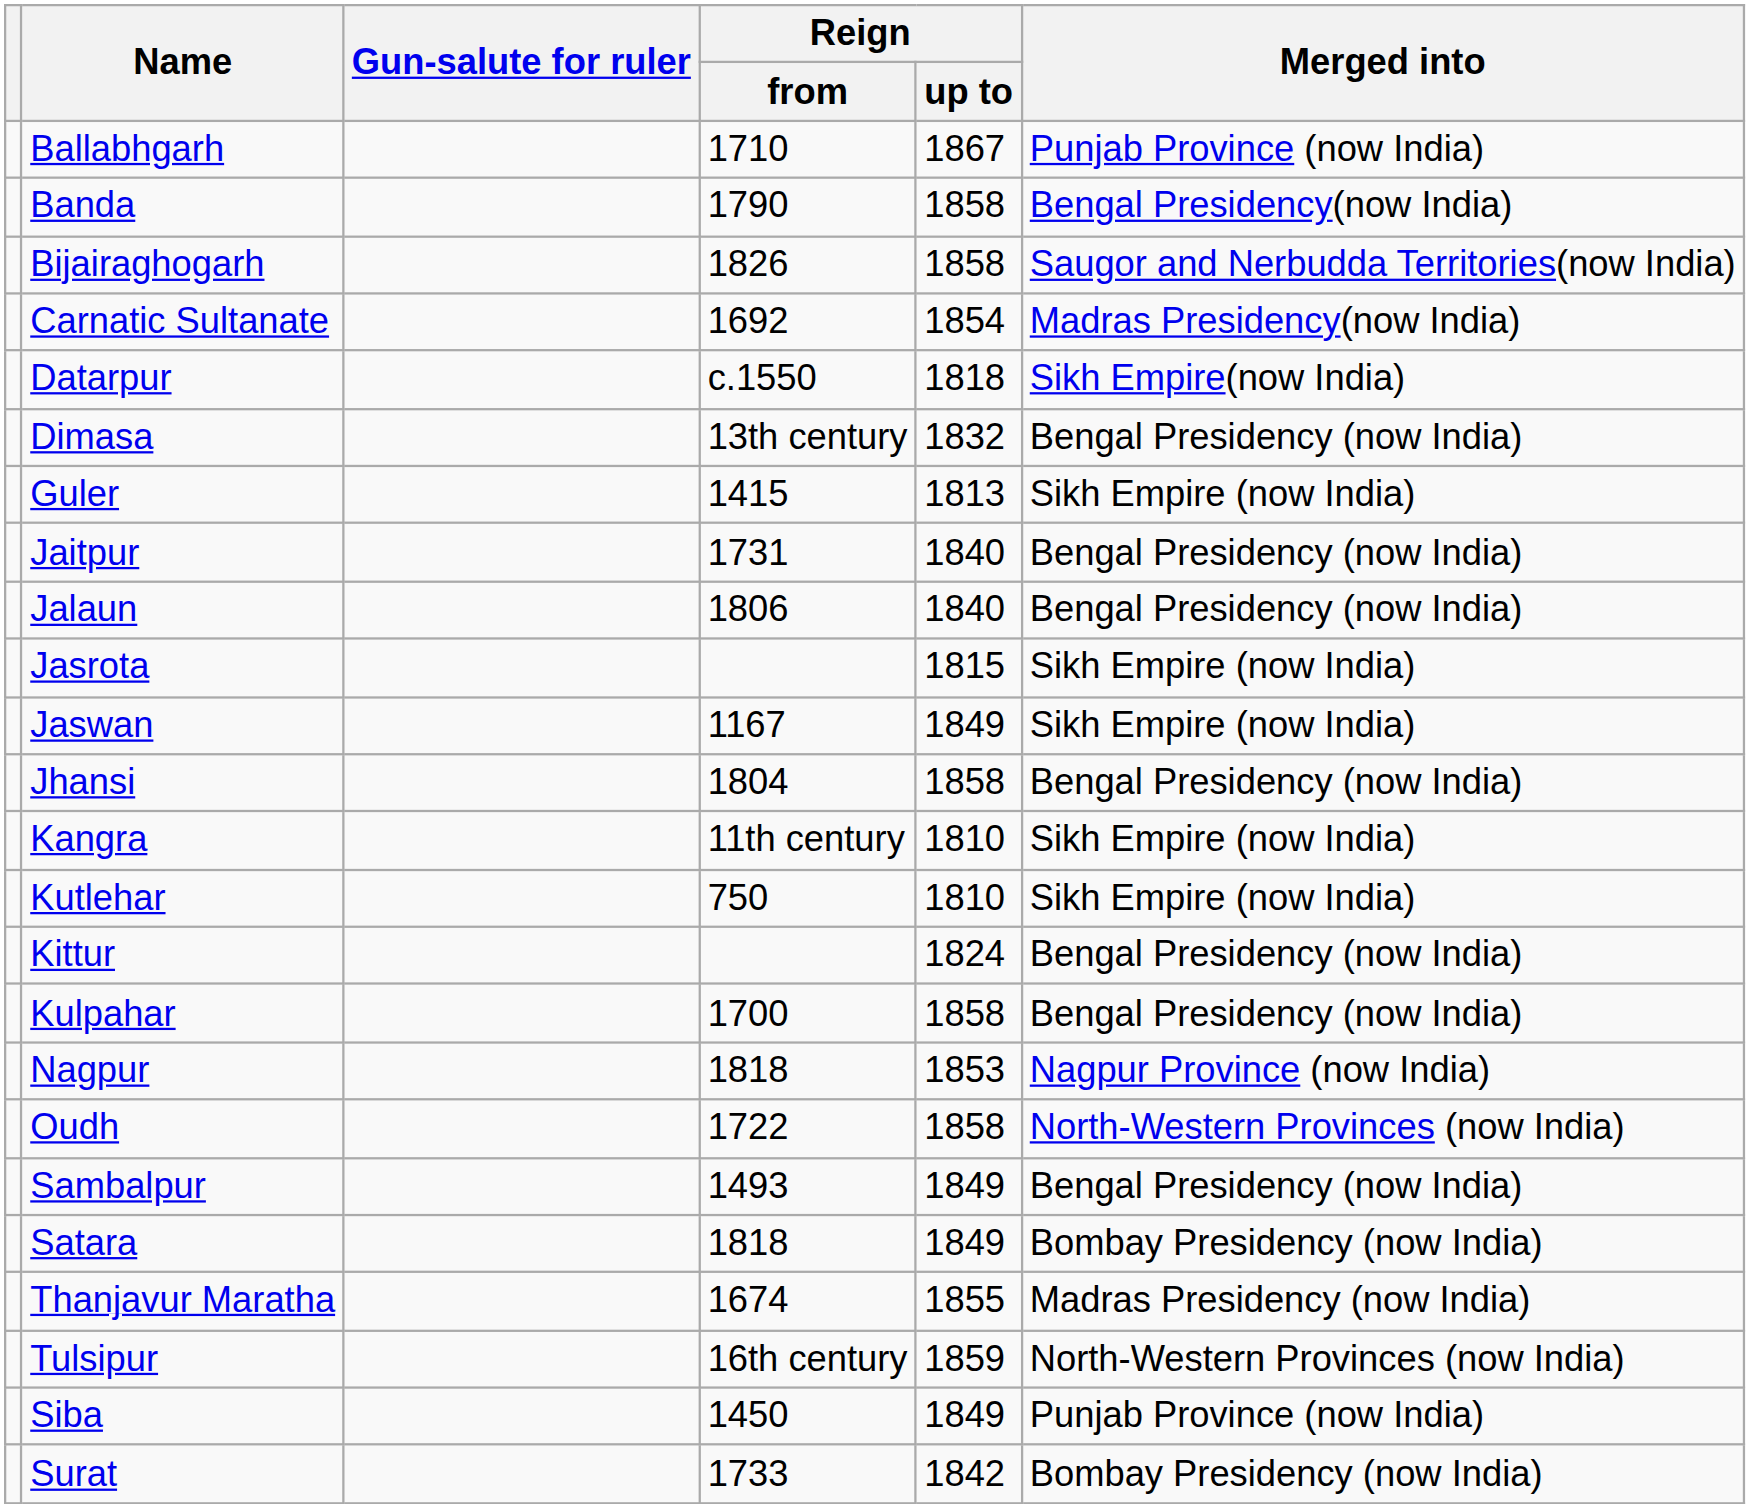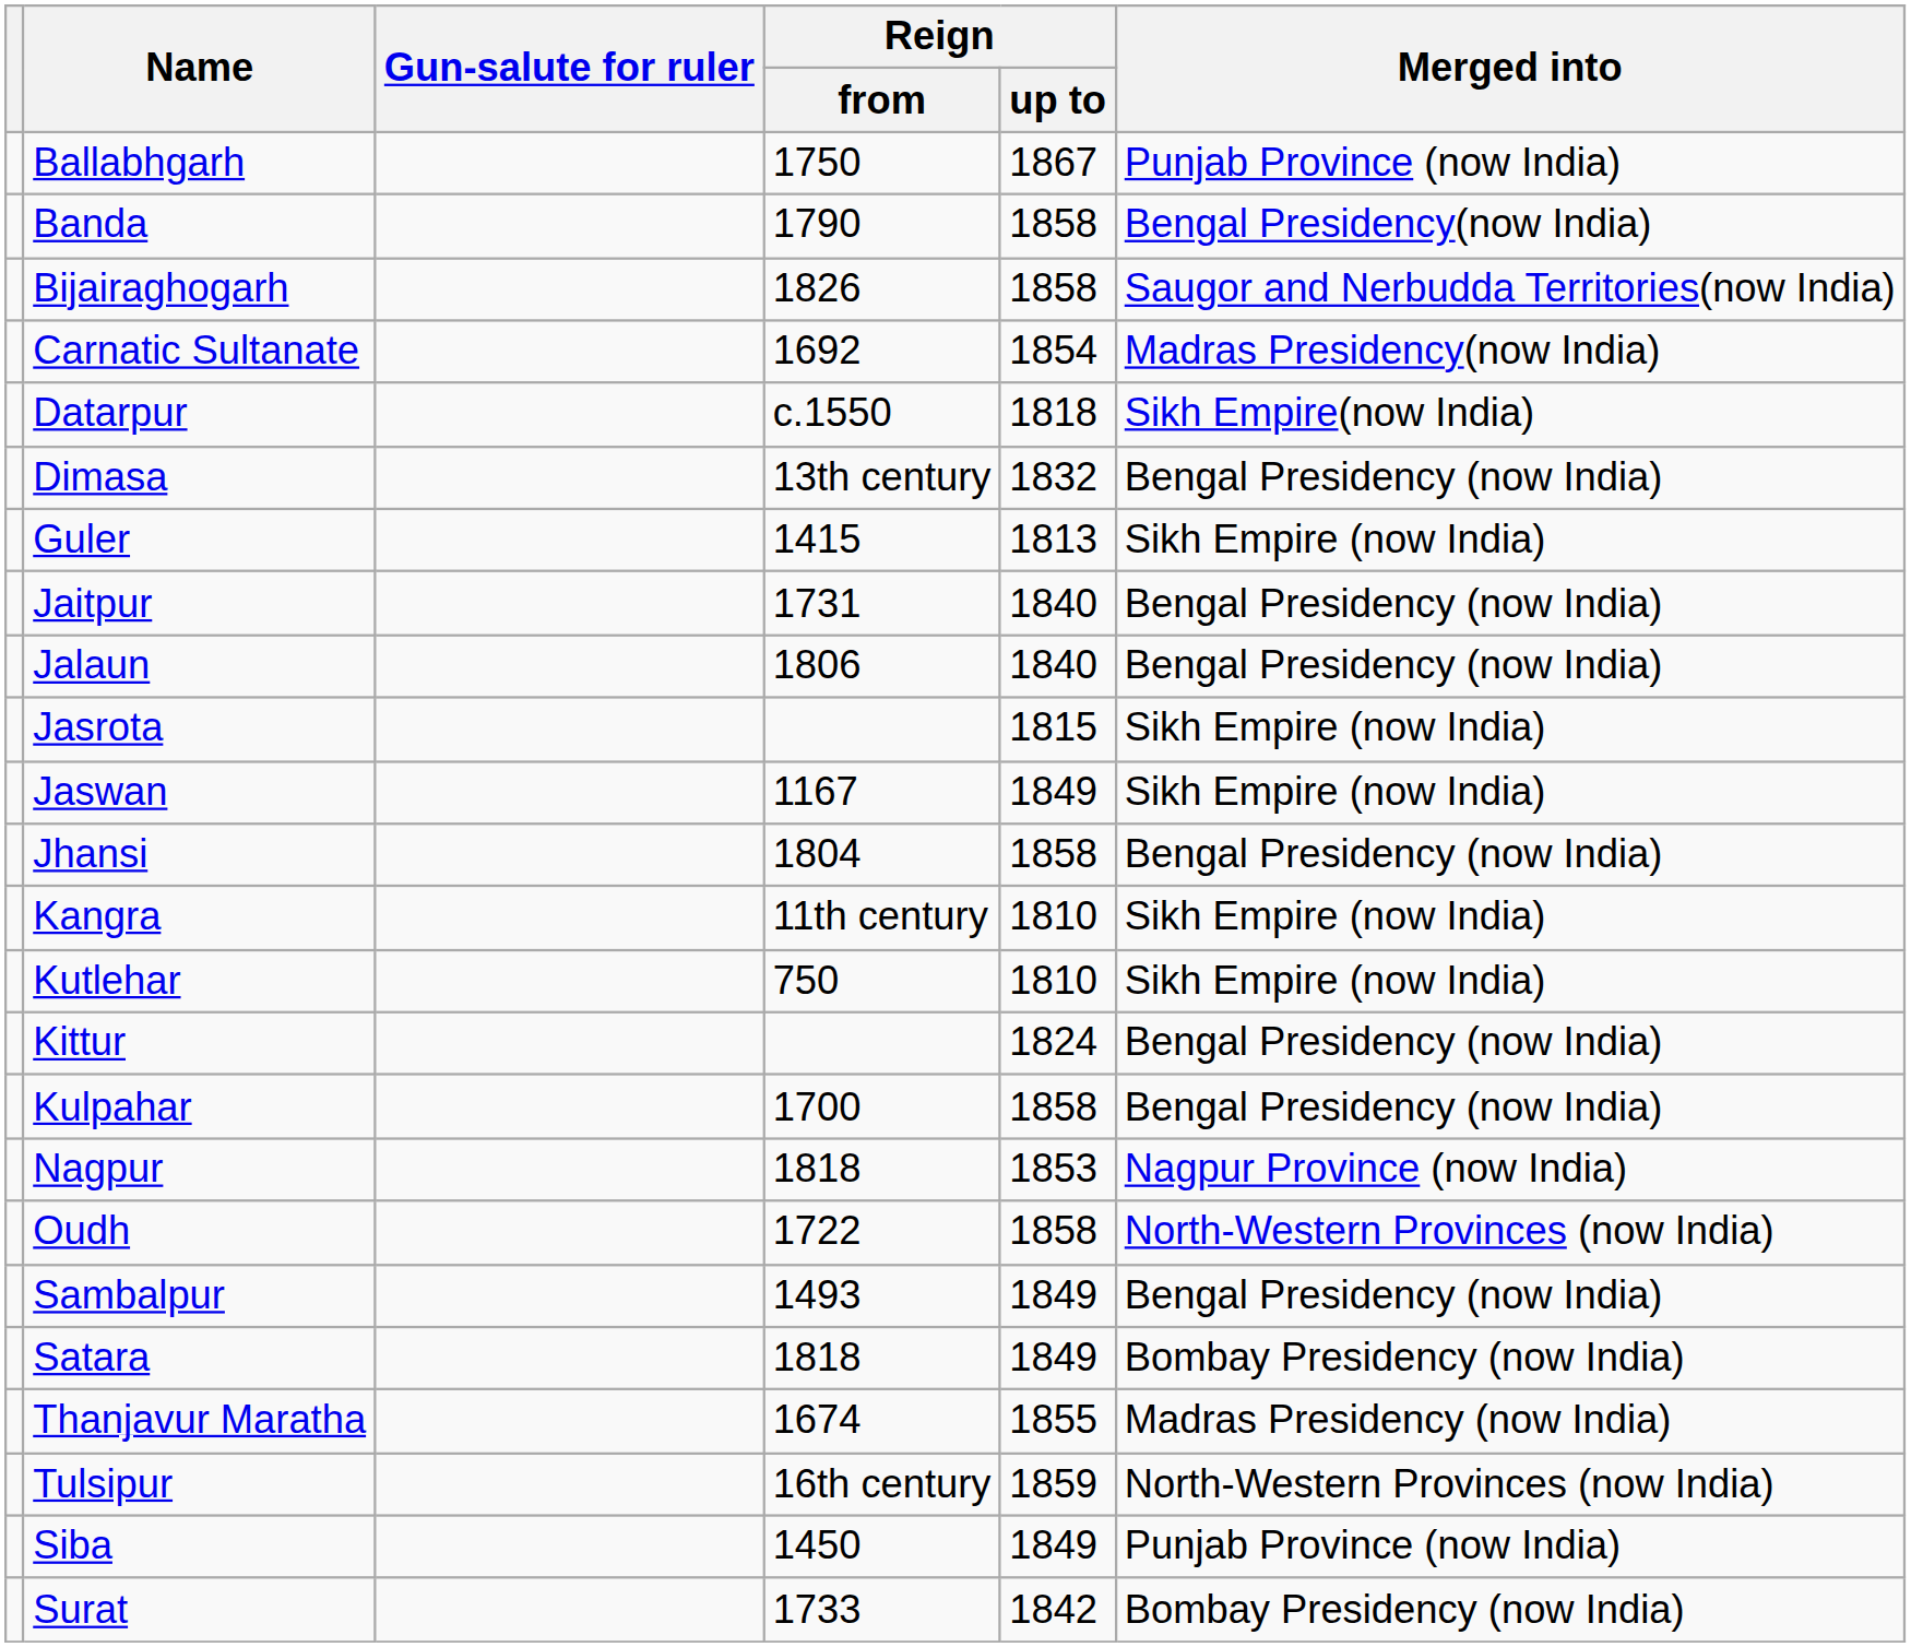Ballabhgarh | Reign / from: 1710 -> 1750
